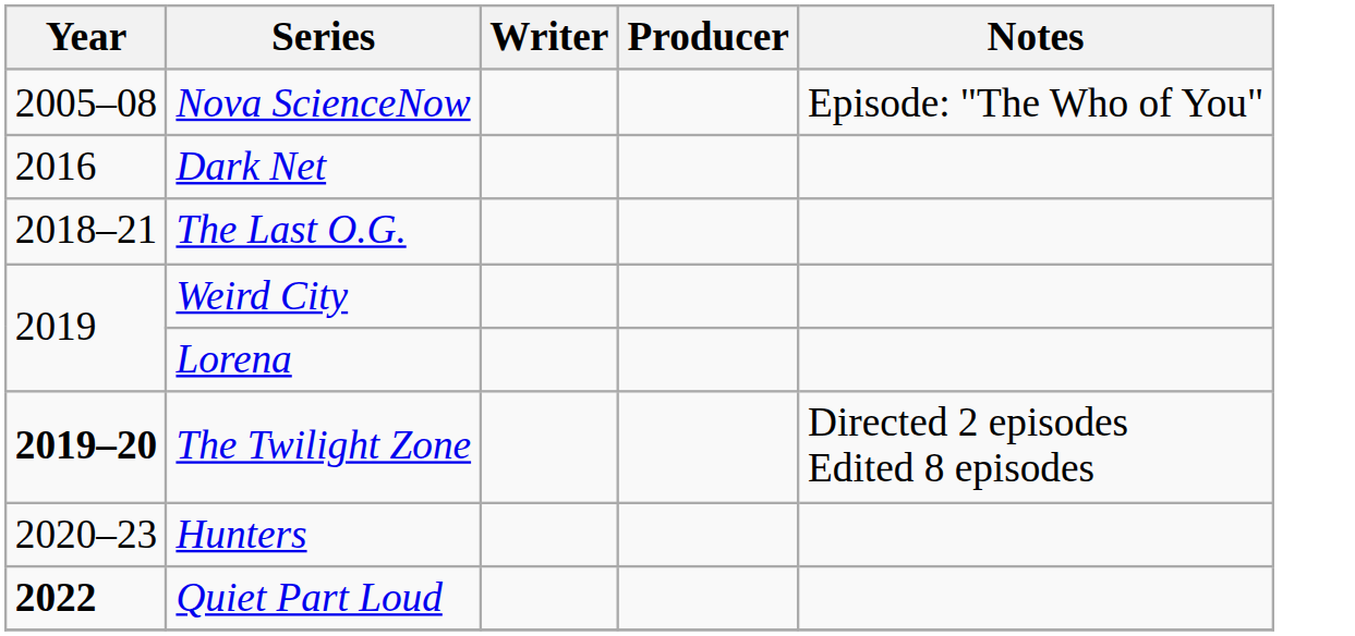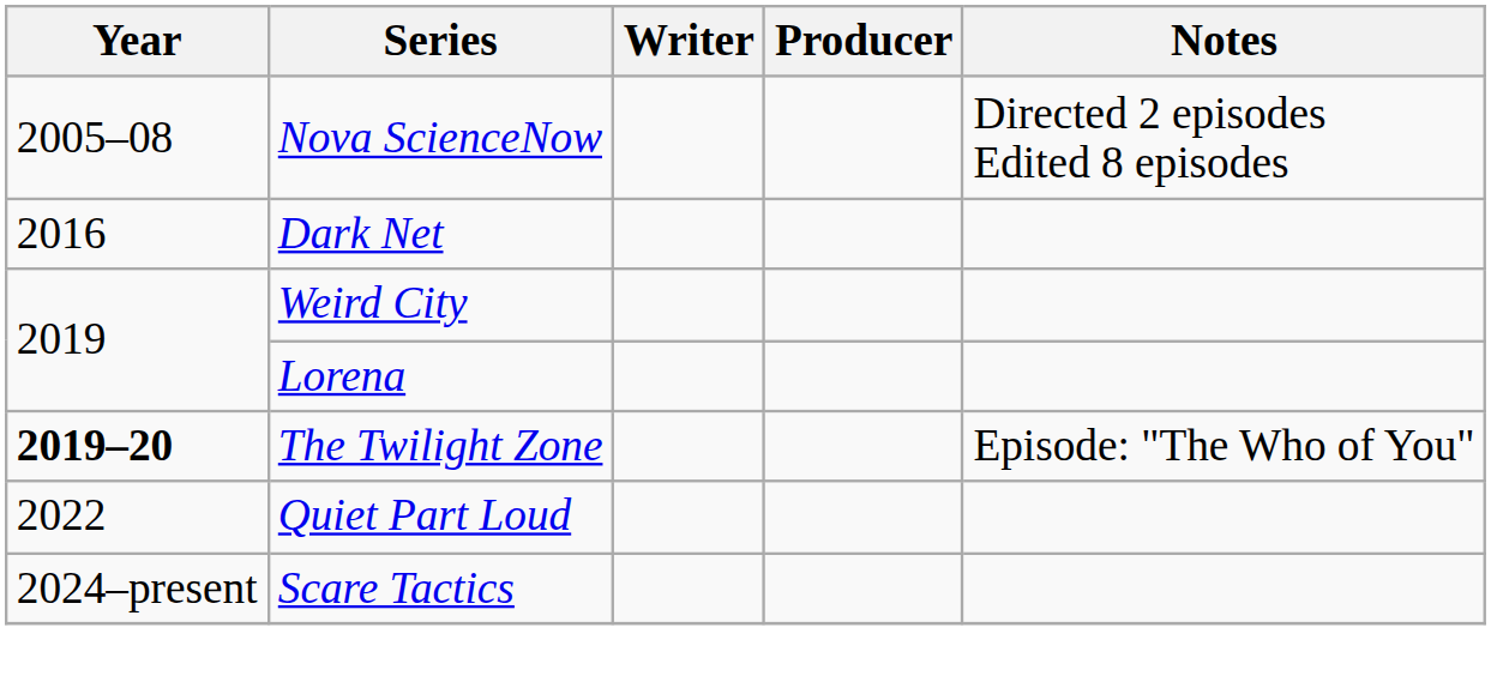Nova ScienceNow | Notes: Episode: "The Who of You" -> Directed 2 episodes Edited 8 episodes
- row: 2018–21 | The Last O.G.
The Twilight Zone | Notes: Directed 2 episodes Edited 8 episodes -> Episode: "The Who of You"
- row: 2020–23 | Hunters
Quiet Part Loud | Year: bold -> normal
+ row: 2024–present | Scare Tactics
